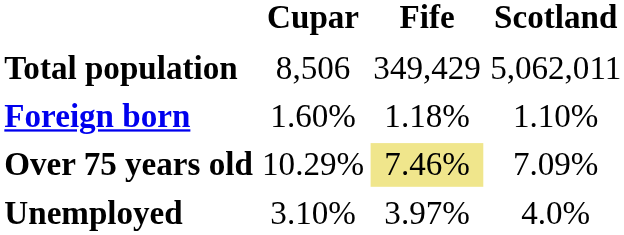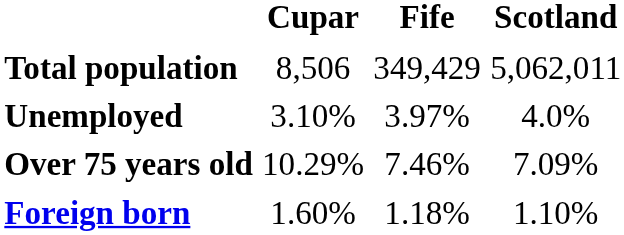rows swapped: Foreign born <-> Unemployed
Over 75 years old | Fife: khaki background -> no background
